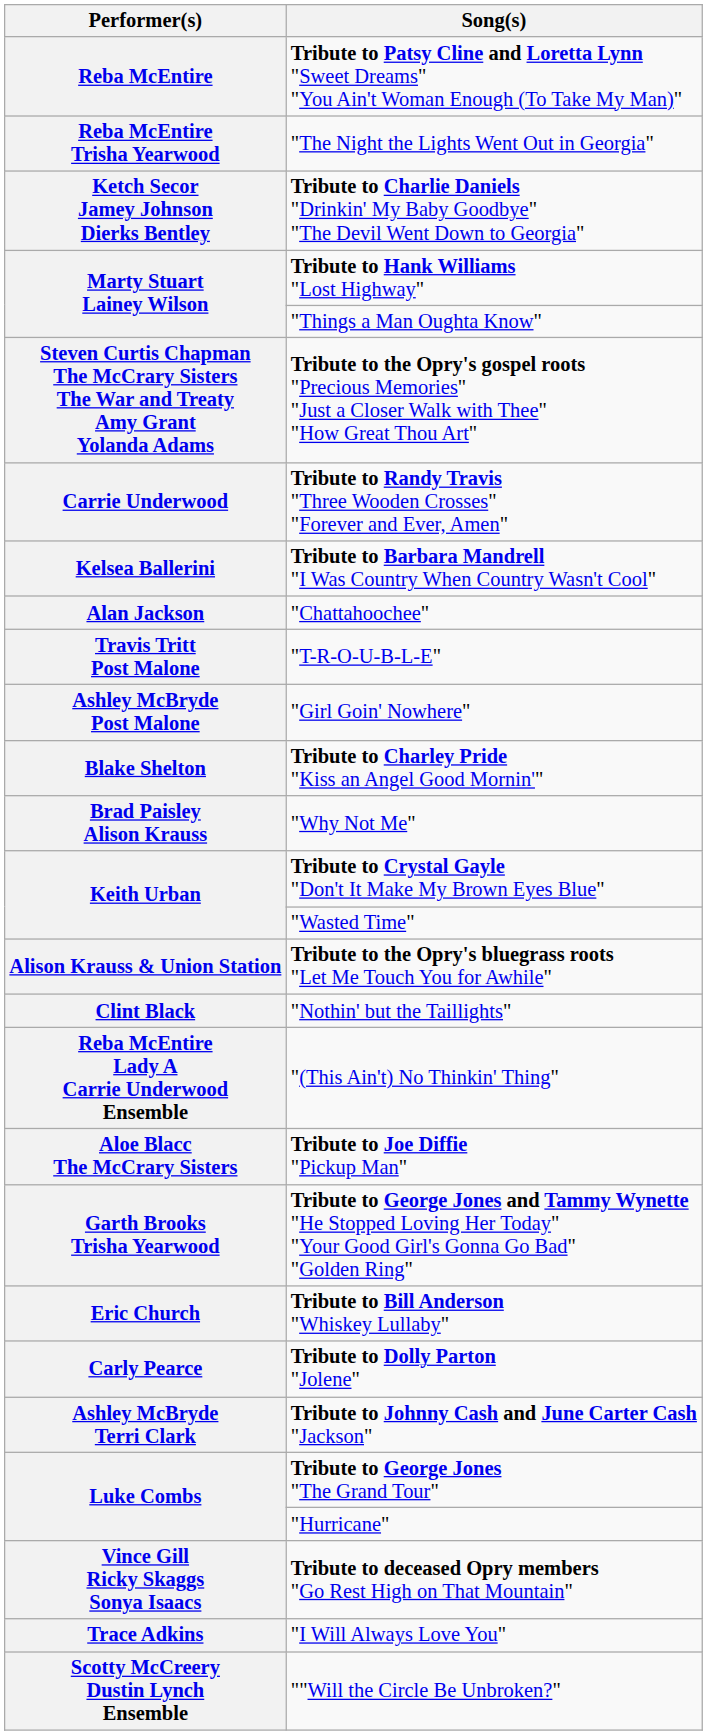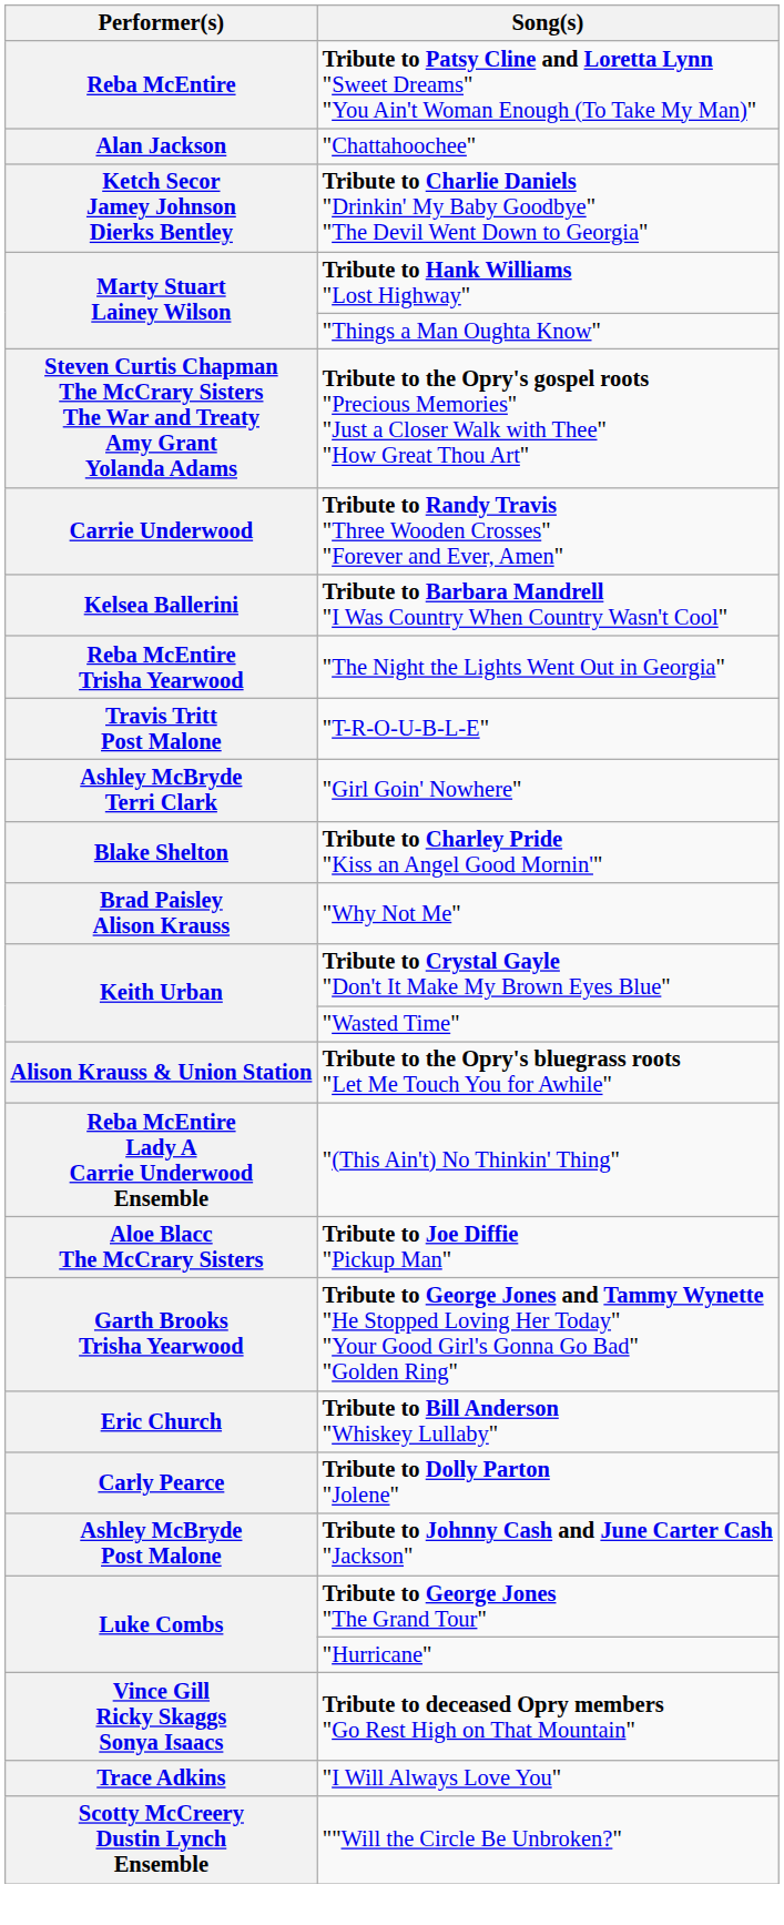rows swapped: "The Night the Lights Went Out in Georgia" <-> "Chattahoochee"
"Girl Goin' Nowhere" | Performer(s): Ashley McBryde Post Malone -> Ashley McBryde Terri Clark
- row: Clint Black | "Nothin' but the Taillights"
Tribute to Johnny Cash and June Carter Cash "Jackson" | Performer(s): Ashley McBryde Terri Clark -> Ashley McBryde Post Malone
